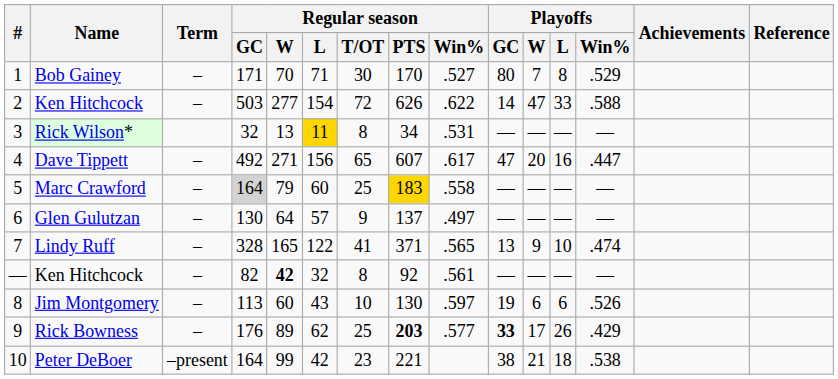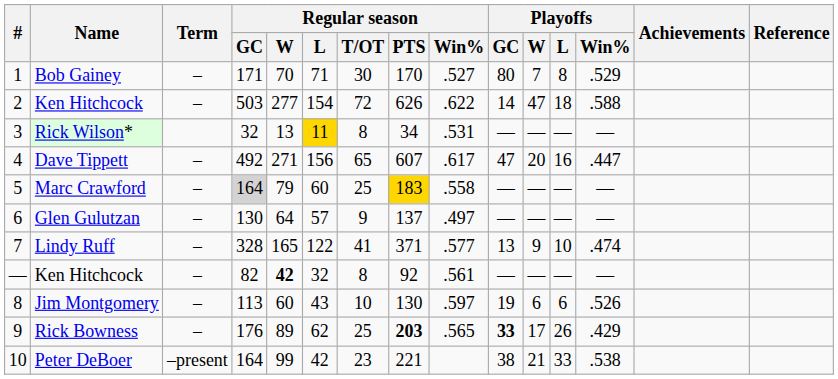2 / Ken Hitchcock | Playoffs / L: 33 -> 18
Lindy Ruff | Regular season / Win%: .565 -> .577
Rick Bowness | Regular season / Win%: .577 -> .565
Peter DeBoer | Playoffs / L: 18 -> 33
